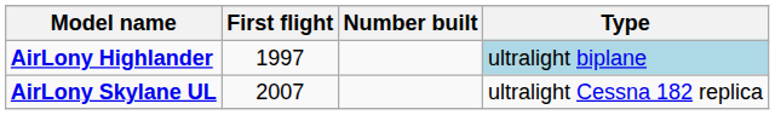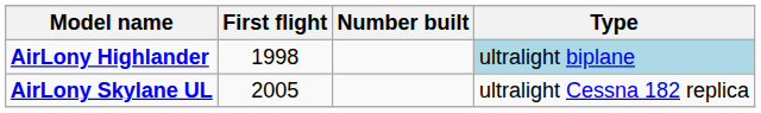AirLony Highlander | First flight: 1997 -> 1998
AirLony Skylane UL | First flight: 2007 -> 2005
